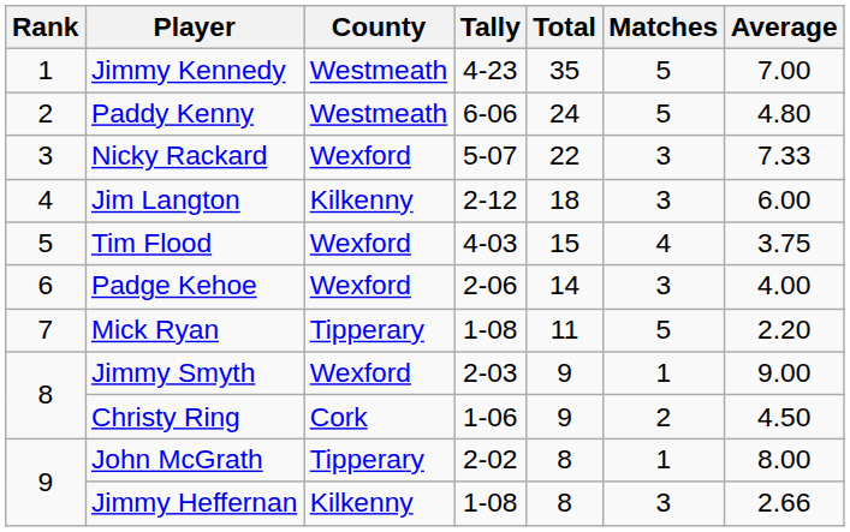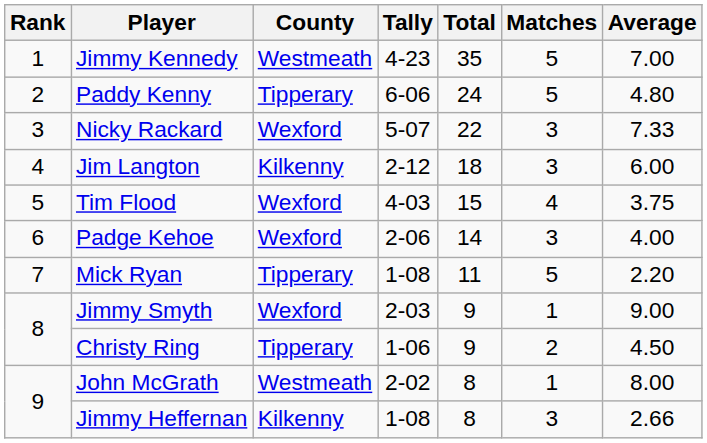Paddy Kenny | County: Westmeath -> Tipperary
Christy Ring | County: Cork -> Tipperary
John McGrath | County: Tipperary -> Westmeath
